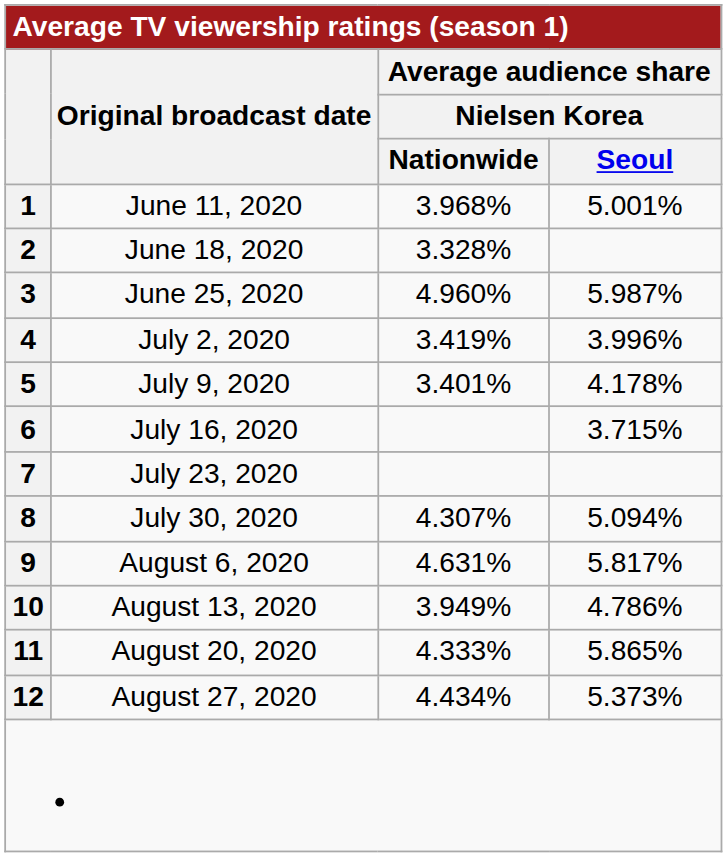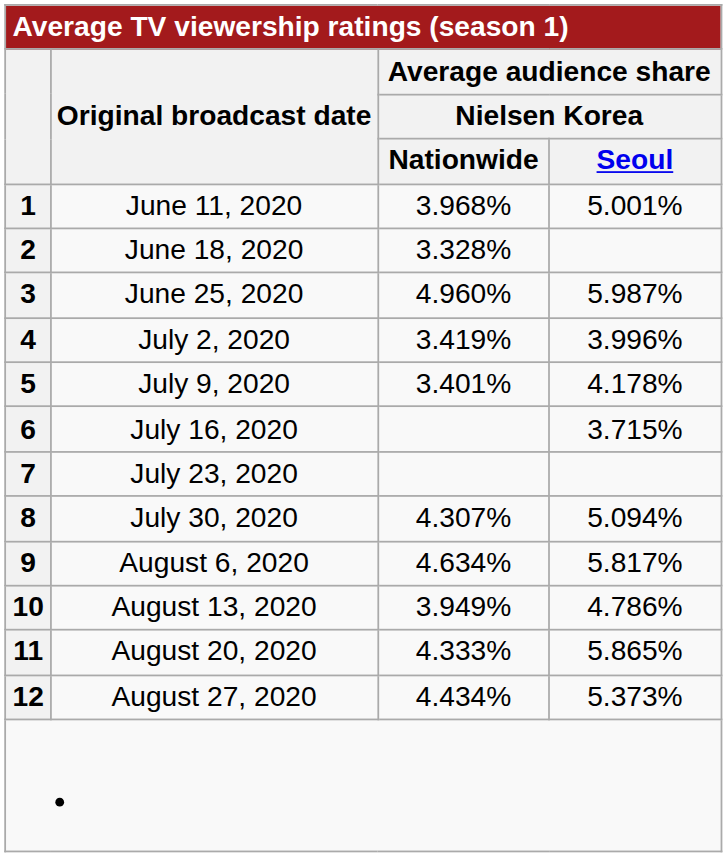9 | Average audience share / Nielsen Korea / Nationwide: 4.631% -> 4.634%
